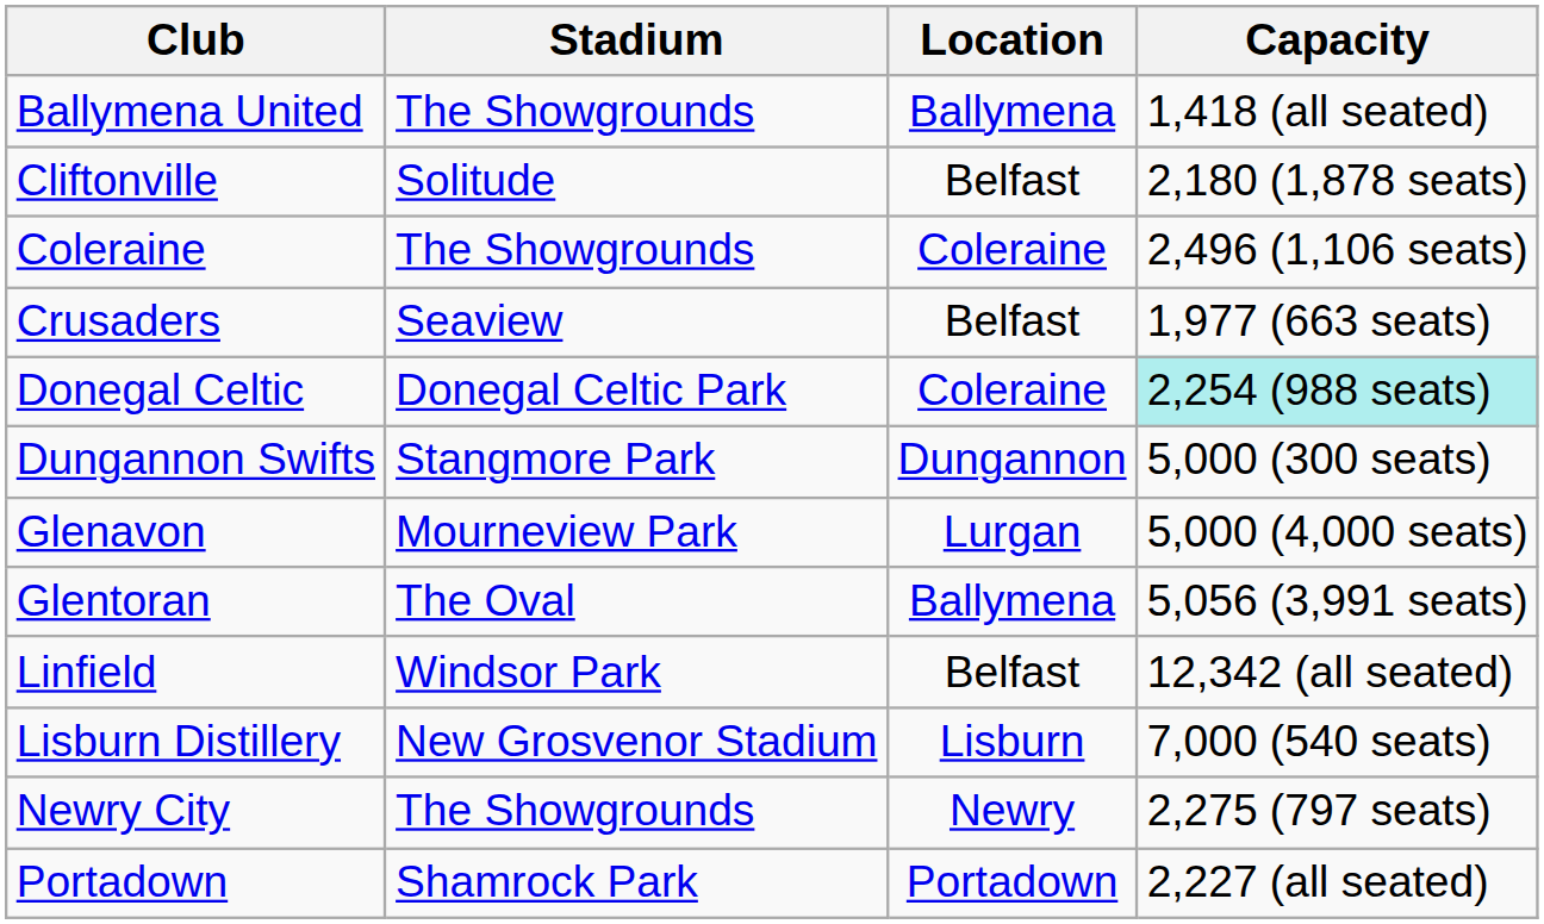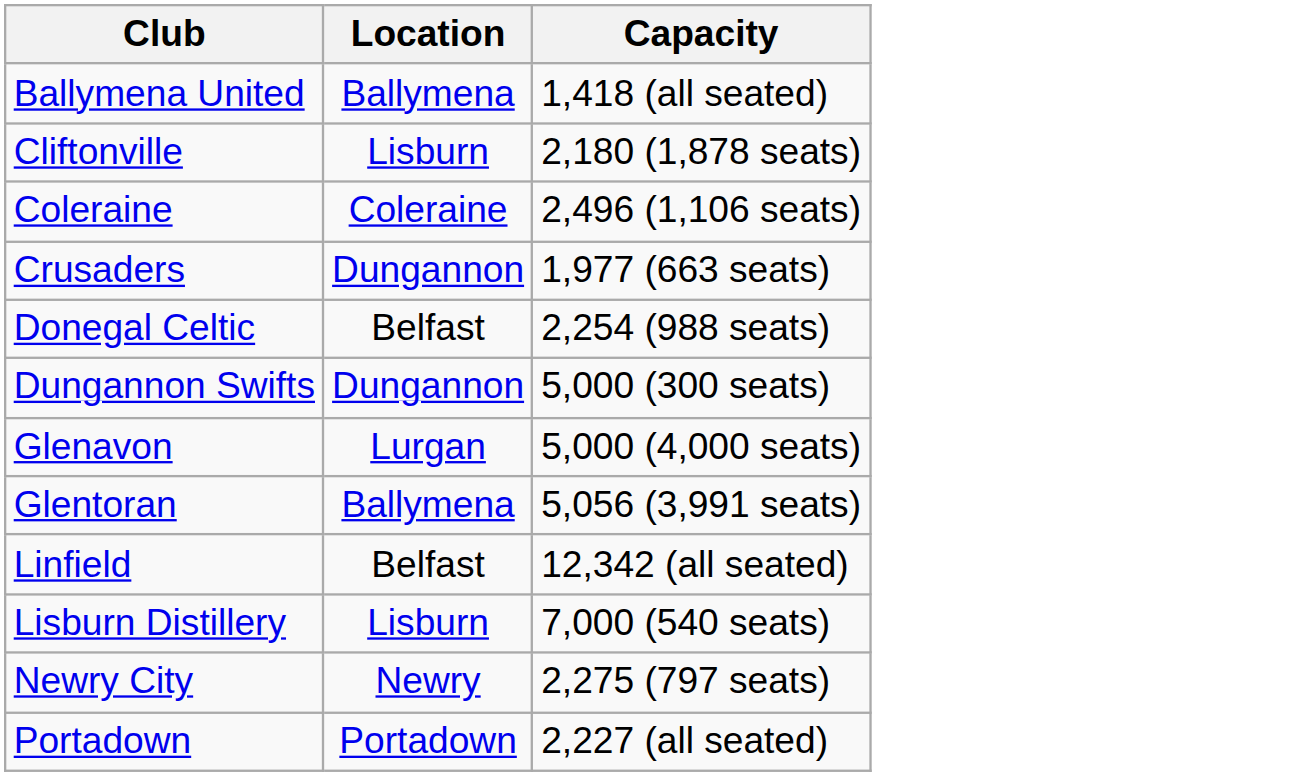- column: Stadium | The Showgrounds | Solitude | The Showgrounds | Seaview | Donegal Celtic Park | Stangmore Park | Mourneview Park | The Oval | Windsor Park | New Grosvenor Stadium | The Showgrounds | Shamrock Park
Cliftonville | Location: Belfast -> Lisburn
Crusaders | Location: Belfast -> Dungannon
Donegal Celtic | Location: Coleraine -> Belfast
Donegal Celtic | Capacity: paleturquoise background -> no background
